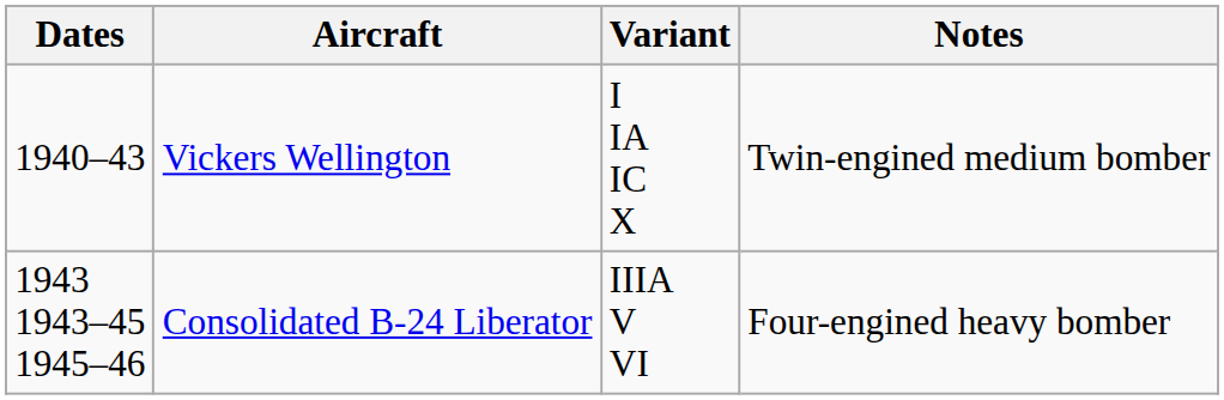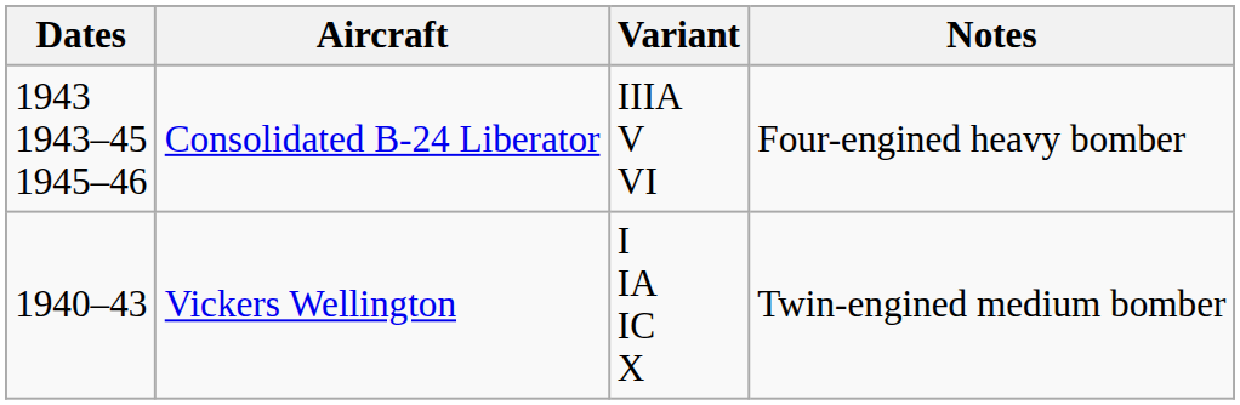rows swapped: Vickers Wellington <-> Consolidated B-24 Liberator
